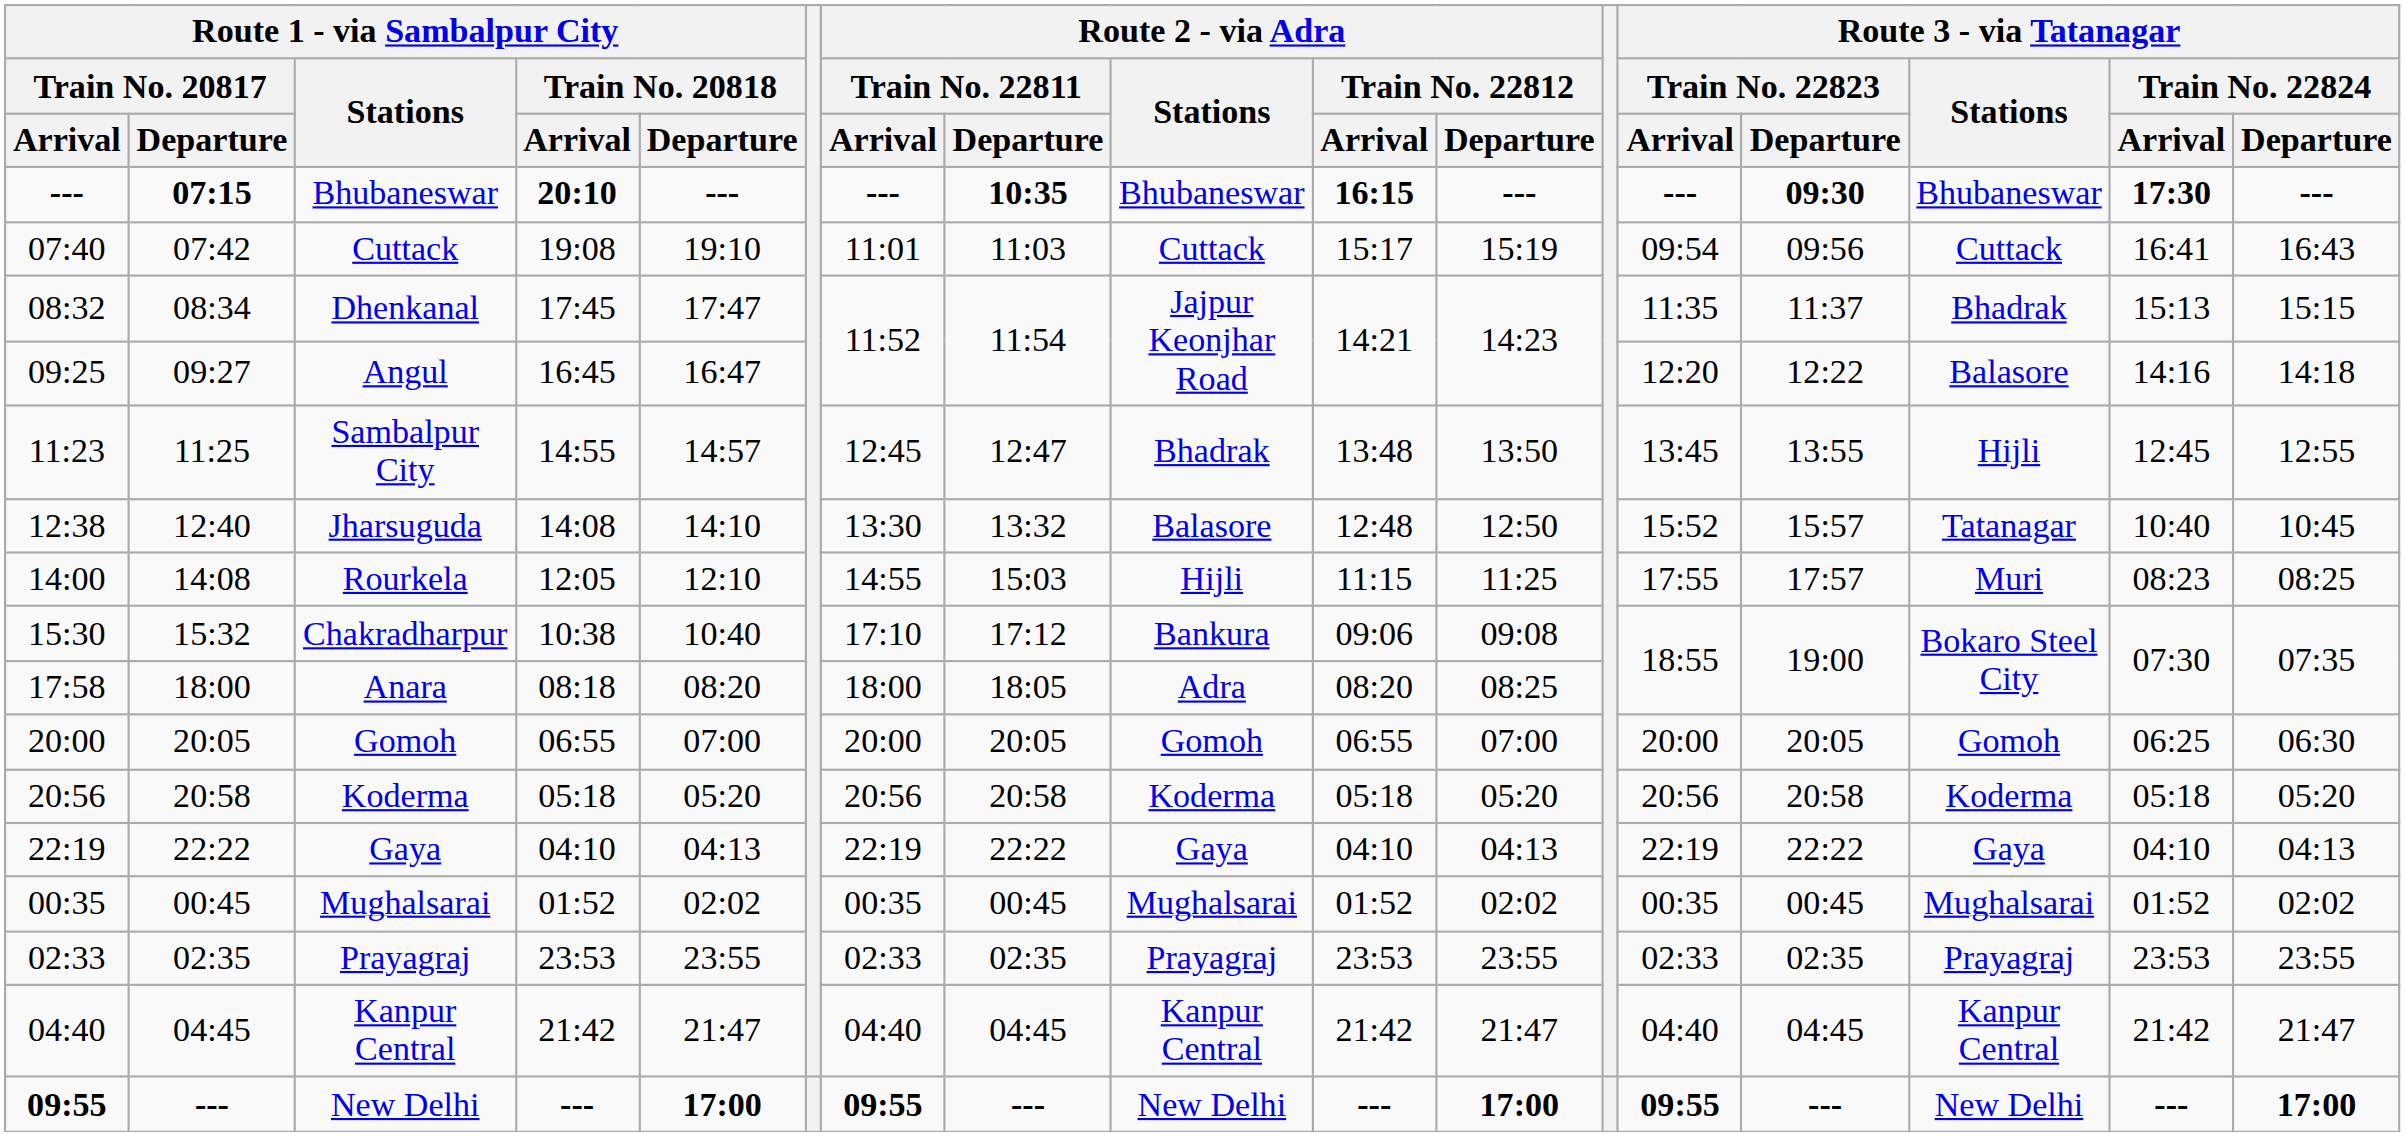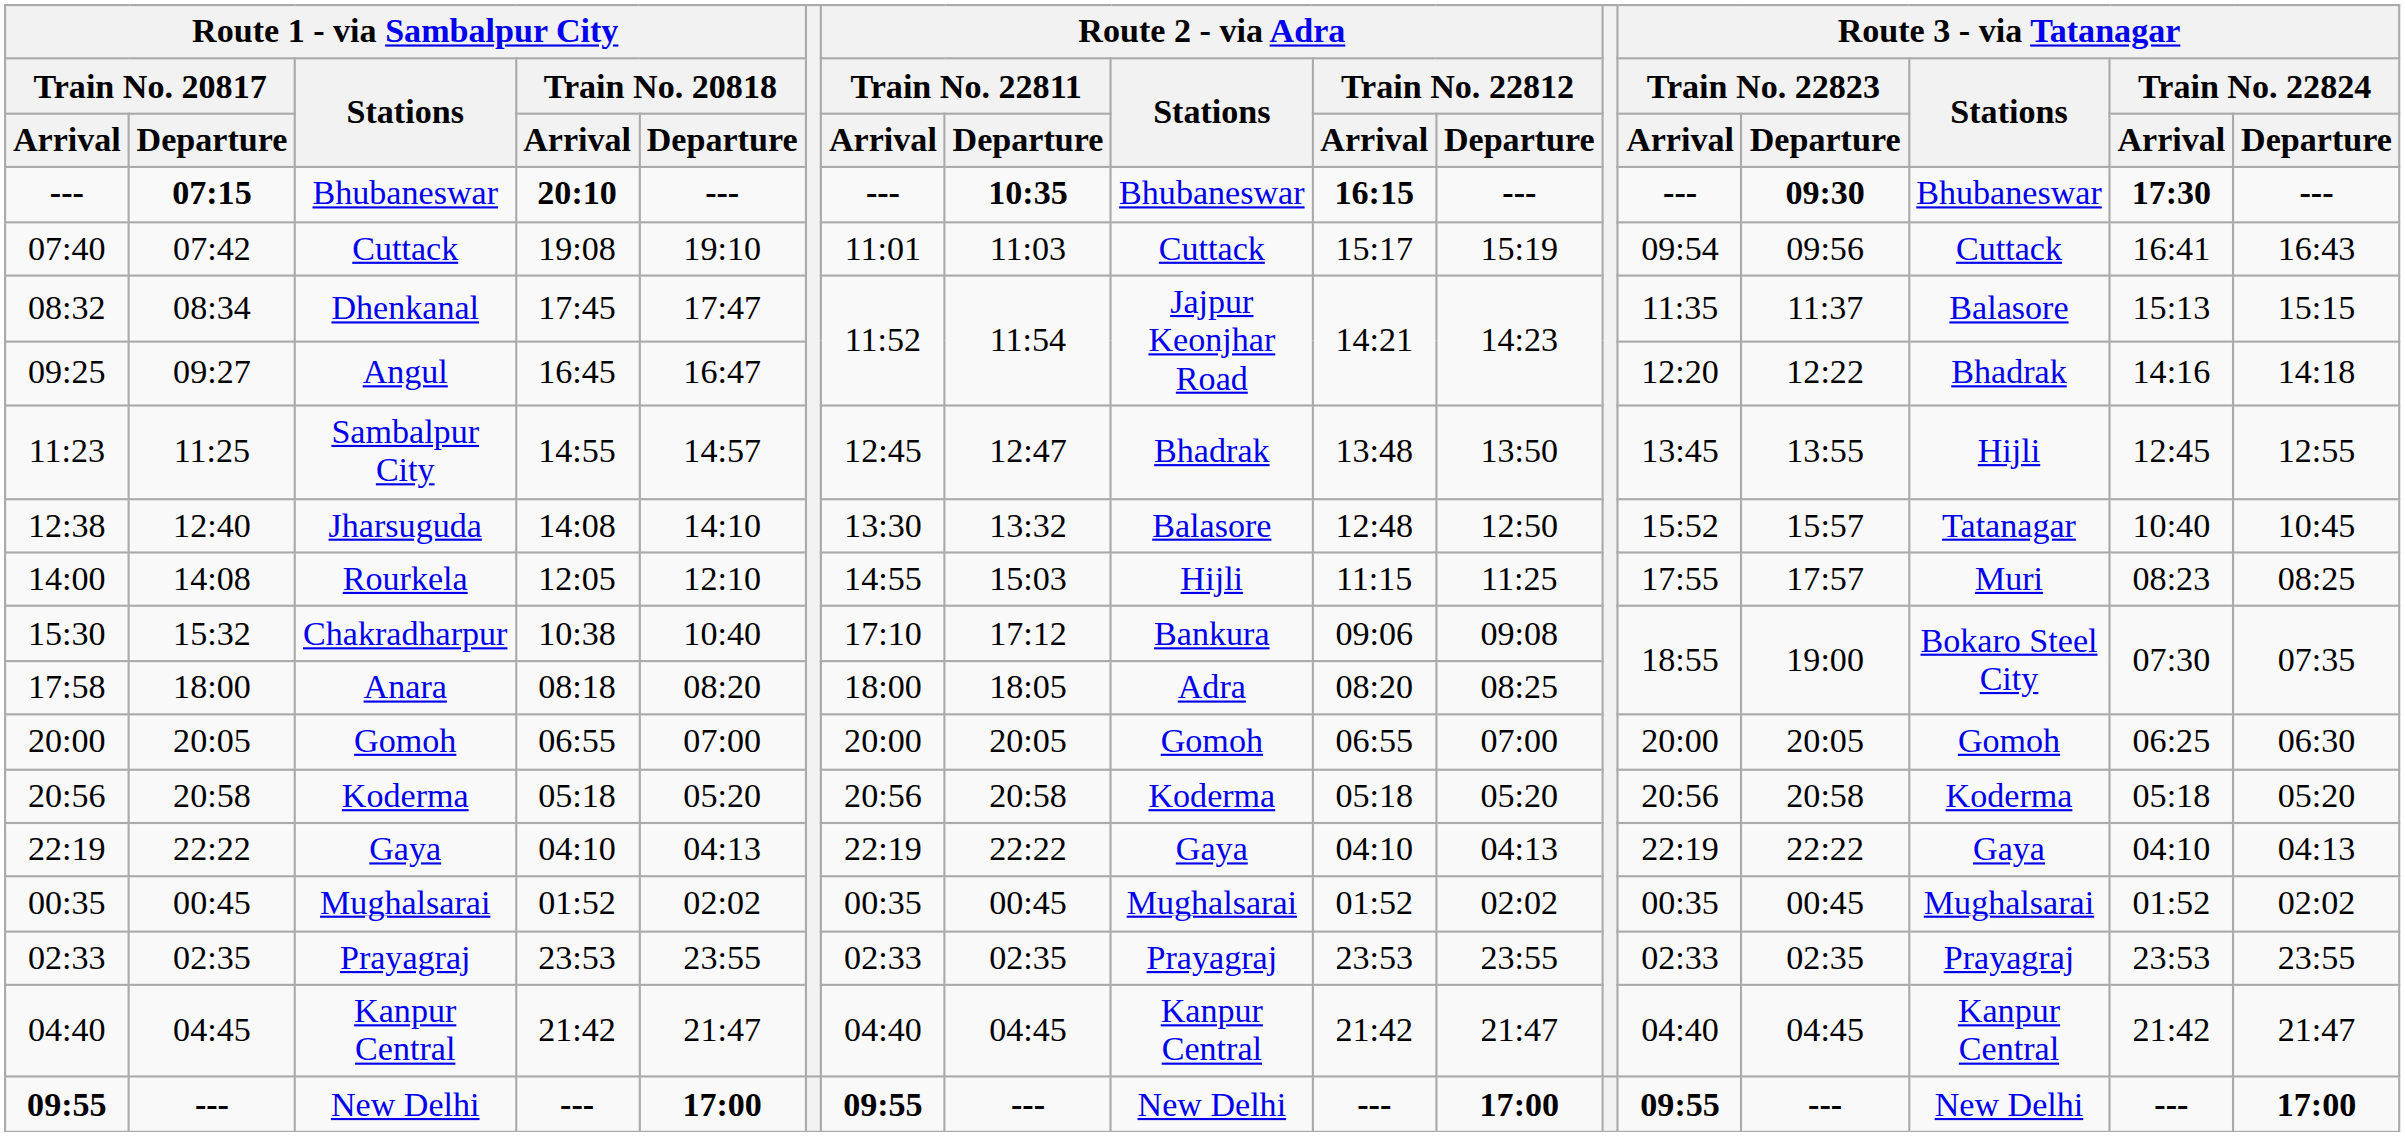Dhenkanal | Route 3 - via Tatanagar / Stations: Bhadrak -> Balasore
Angul | Route 3 - via Tatanagar / Stations: Balasore -> Bhadrak
